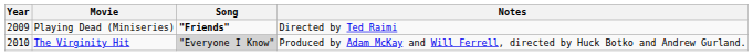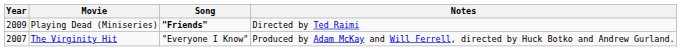The Virginity Hit | Year: 2010 -> 2007
The Virginity Hit | Song: lightgrey background -> no background
